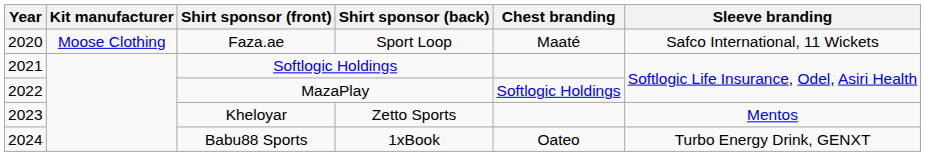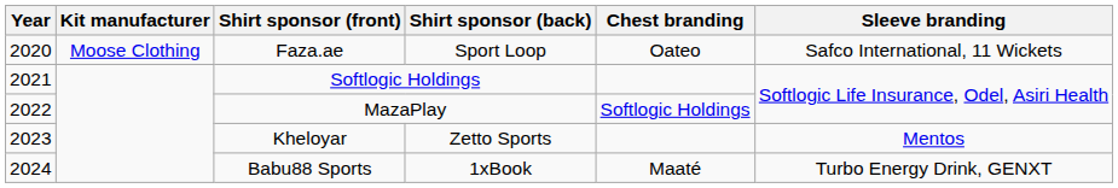Faza.ae | Chest branding: Maaté -> Oateo
Babu88 Sports | Chest branding: Oateo -> Maaté
